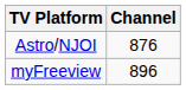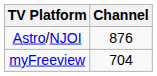myFreeview | Channel: 896 -> 704
